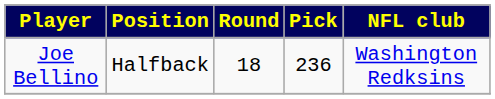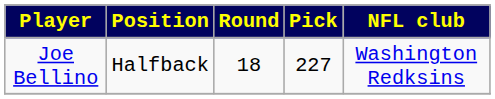Joe Bellino | Pick: 236 -> 227
